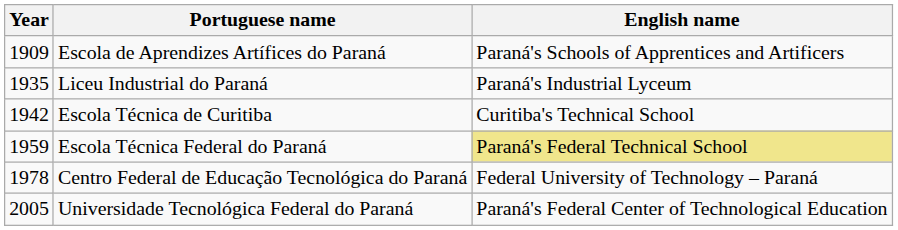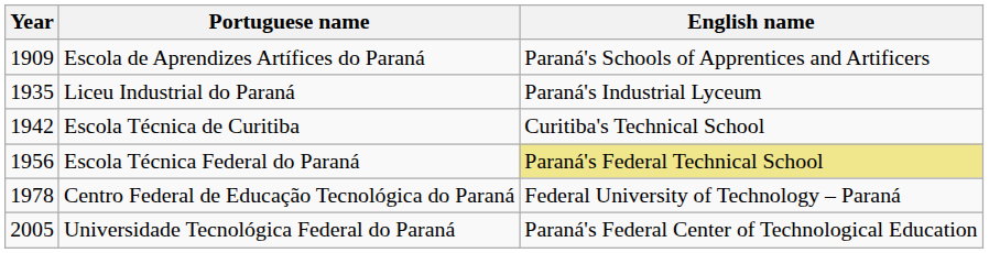Escola Técnica Federal do Paraná | Year: 1959 -> 1956
